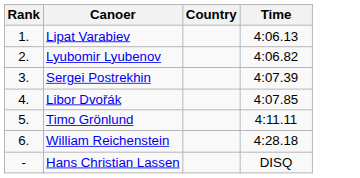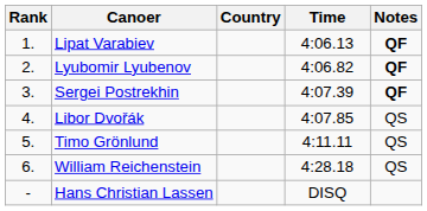+ column: Notes | QF | QF | QF | QS | QS | QS
